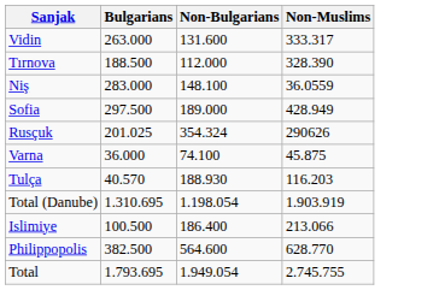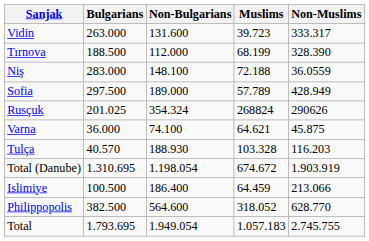+ column: Muslims | 39.723 | 68.199 | 72.188 | 57.789 | 268824 | 64.621 | 103.328 | 674.672 | 64.459 | 318.052 | 1.057.183
